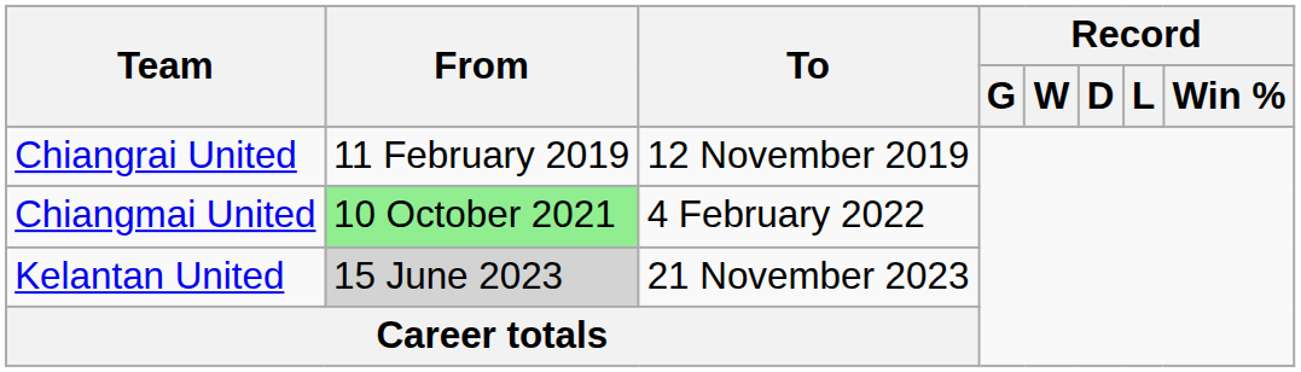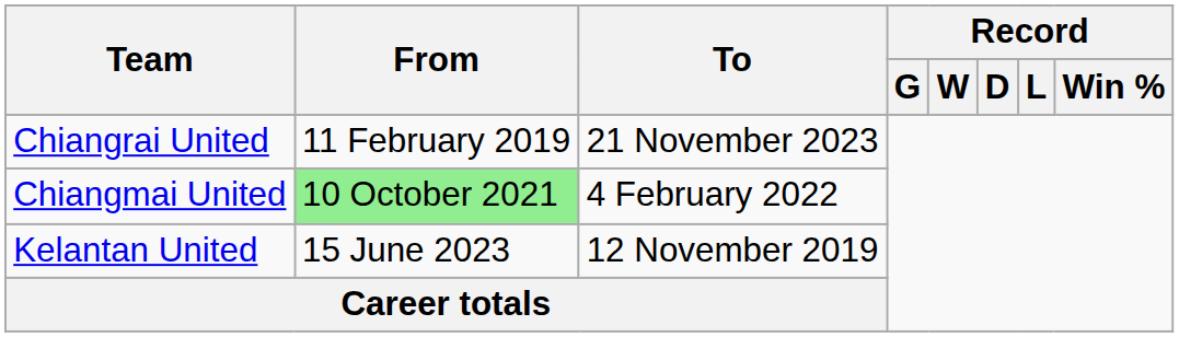Chiangrai United | To: 12 November 2019 -> 21 November 2023
Kelantan United | From: lightgrey background -> no background
Kelantan United | To: 21 November 2023 -> 12 November 2019
